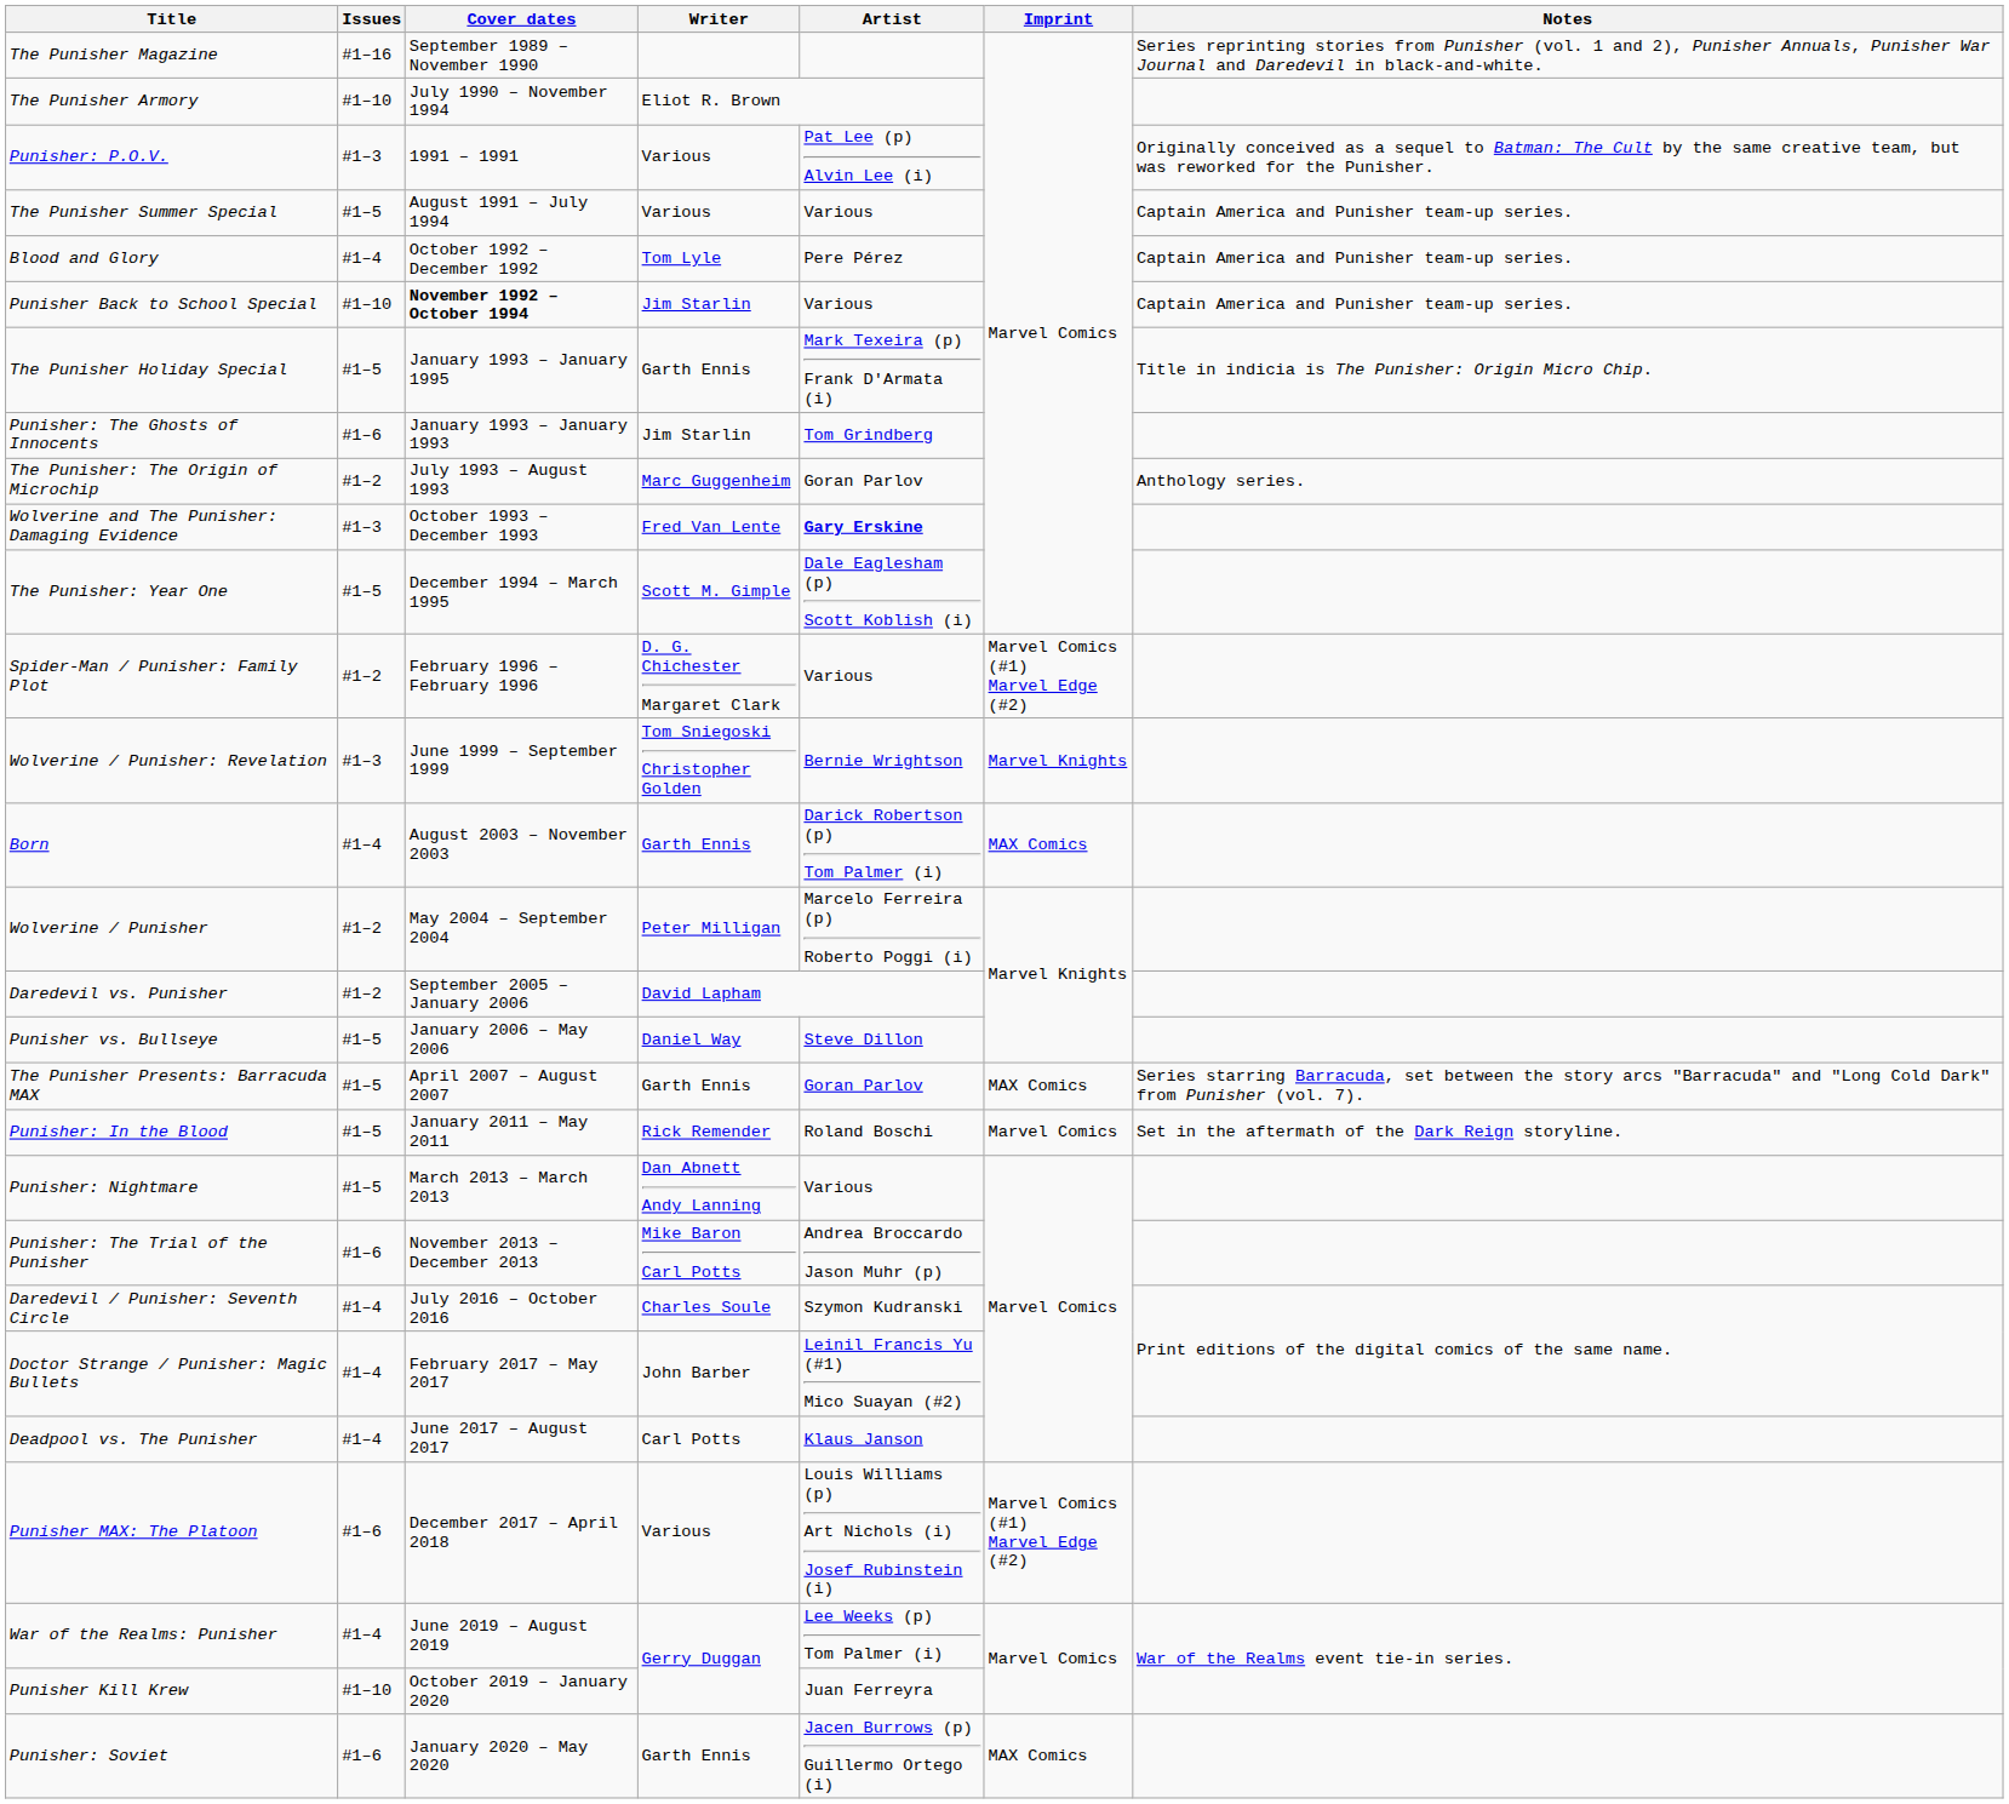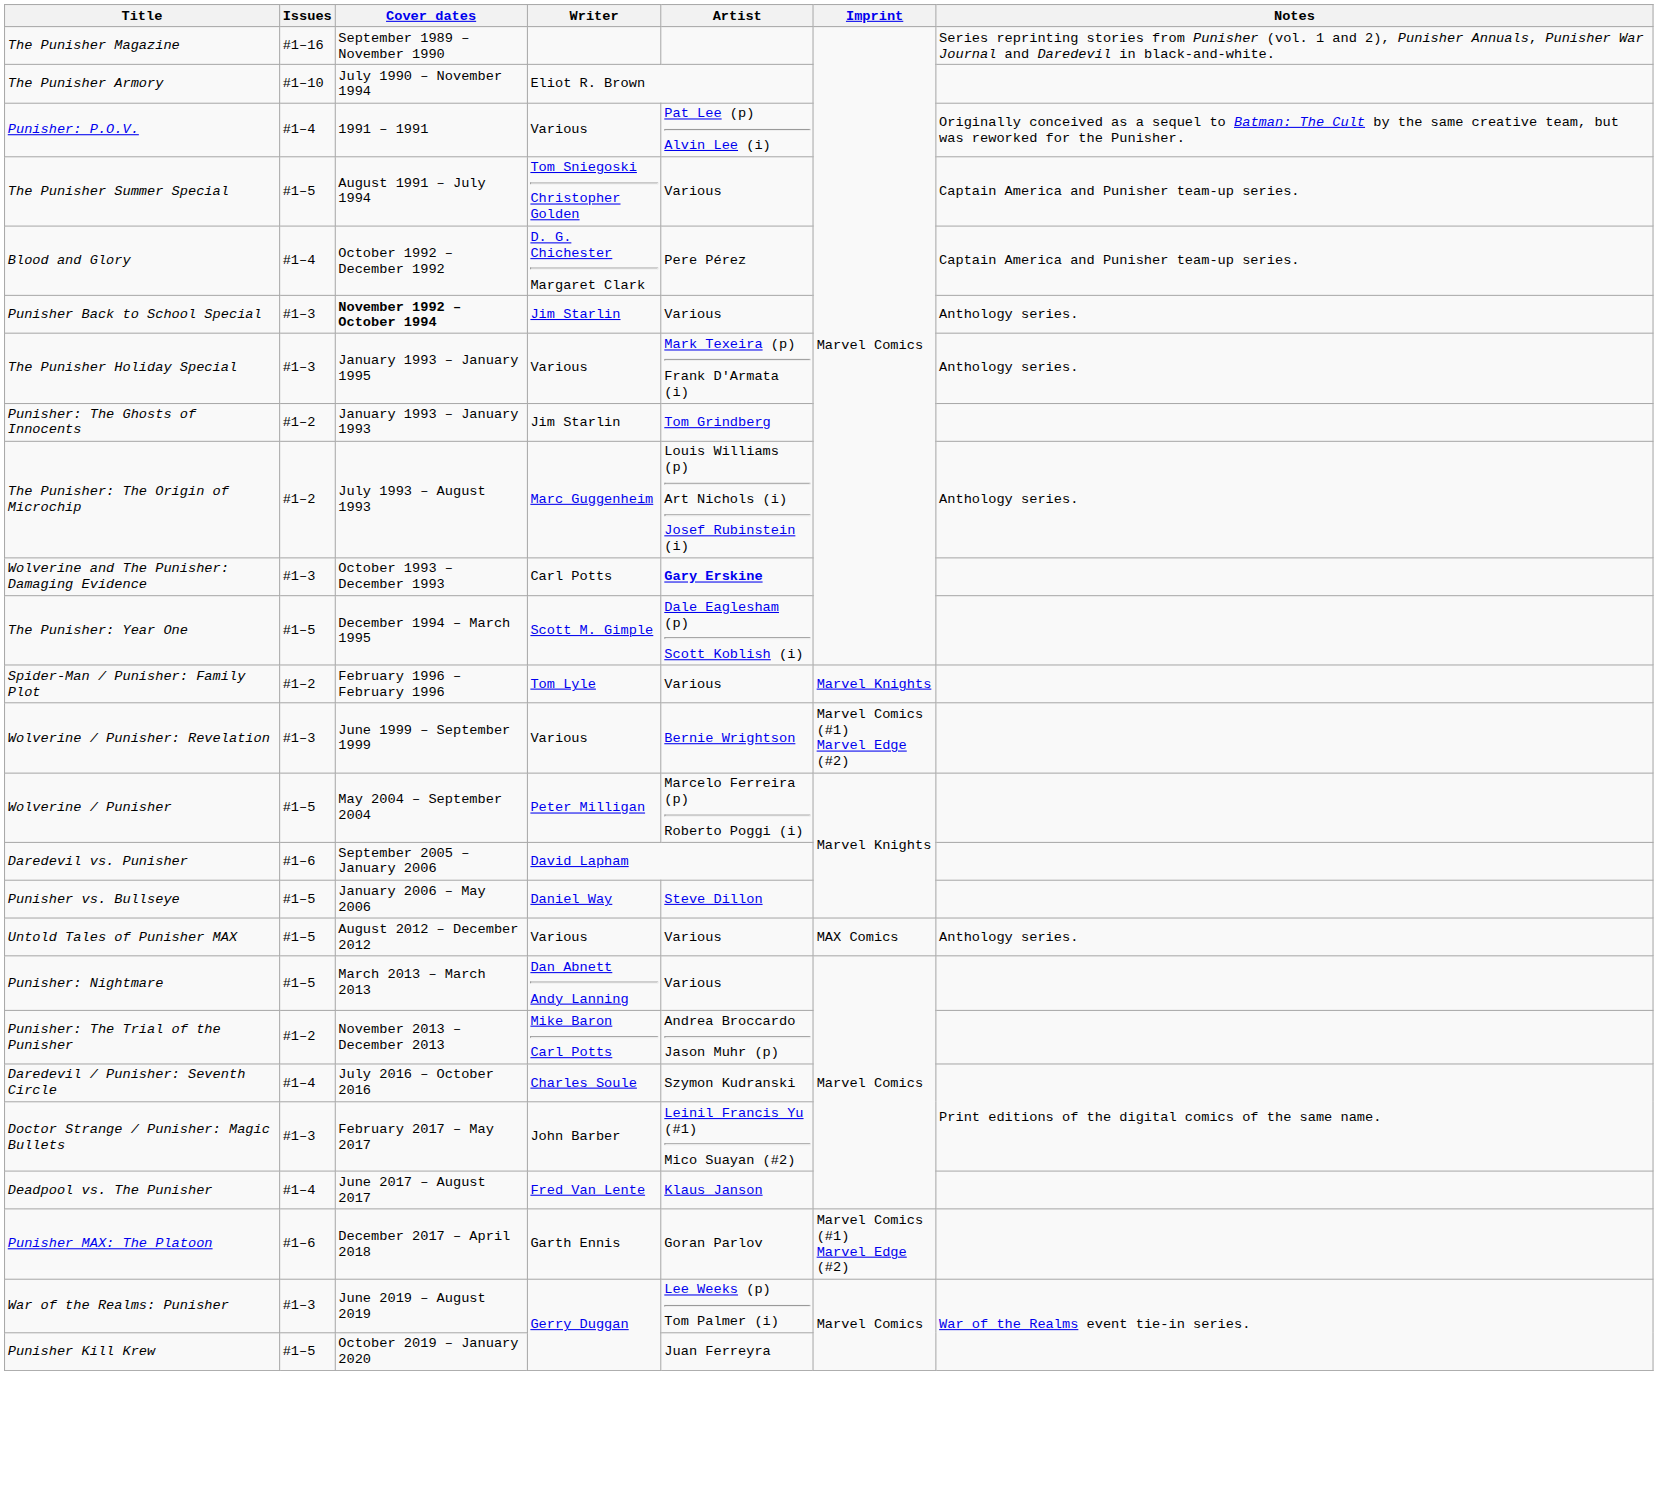Punisher: P.O.V. | Issues: #1–3 -> #1–4
The Punisher Summer Special | Writer: Various -> Tom Sniegoski Christopher Golden
Blood and Glory | Writer: Tom Lyle -> D. G. Chichester Margaret Clark
Punisher Back to School Special | Issues: #1–10 -> #1–3
Punisher Back to School Special | Notes: Captain America and Punisher team-up series. -> Anthology series.
The Punisher Holiday Special | Issues: #1–5 -> #1–3
The Punisher Holiday Special | Writer: Garth Ennis -> Various
The Punisher Holiday Special | Notes: Title in indicia is The Punisher: Origin Micro Chip. -> Anthology series.
Punisher: The Ghosts of Innocents | Issues: #1–6 -> #1–2
The Punisher: The Origin of Microchip | Artist: Goran Parlov -> Louis Williams (p) Art Nichols (i) Josef Rubinstein (i)
Wolverine and The Punisher: Damaging Evidence | Writer: Fred Van Lente -> Carl Potts
Spider-Man / Punisher: Family Plot | Writer: D. G. Chichester Margaret Clark -> Tom Lyle
Spider-Man / Punisher: Family Plot | Imprint: Marvel Comics (#1) Marvel Edge (#2) -> Marvel Knights
Wolverine / Punisher: Revelation | Writer: Tom Sniegoski Christopher Golden -> Various
Wolverine / Punisher: Revelation | Imprint: Marvel Knights -> Marvel Comics (#1) Marvel Edge (#2)
- row: Born | #1–4 | August 2003 – November 2003 | Garth Ennis | Darick Robertson (p) Tom Palmer (i) | MAX Comics
Wolverine / Punisher | Issues: #1–2 -> #1–5
Daredevil vs. Punisher | Issues: #1–2 -> #1–6
- row: The Punisher Presents: Barracuda MAX | #1–5 | April 2007 – August 2007 | Garth Ennis | Goran Parlov | MAX Comics | Series starring Barracuda, set between the story arcs "Barracuda" and "Long Cold Dark" from Punisher (vol. 7).
- row: Punisher: In the Blood | #1–5 | January 2011 – May 2011 | Rick Remender | Roland Boschi | Marvel Comics | Set in the aftermath of the Dark Reign storyline.
+ row: Untold Tales of Punisher MAX | #1–5 | August 2012 – December 2012 | Various | Various | MAX Comics | Anthology series.
Punisher: The Trial of the Punisher | Issues: #1–6 -> #1–2
Doctor Strange / Punisher: Magic Bullets | Issues: #1–4 -> #1–3
Deadpool vs. The Punisher | Writer: Carl Potts -> Fred Van Lente
Punisher MAX: The Platoon | Writer: Various -> Garth Ennis
Punisher MAX: The Platoon | Artist: Louis Williams (p) Art Nichols (i) Josef Rubinstein (i) -> Goran Parlov
War of the Realms: Punisher | Issues: #1–4 -> #1–3
Punisher Kill Krew | Issues: #1–10 -> #1–5
- row: Punisher: Soviet | #1–6 | January 2020 – May 2020 | Garth Ennis | Jacen Burrows (p) Guillermo Ortego (i) | MAX Comics
